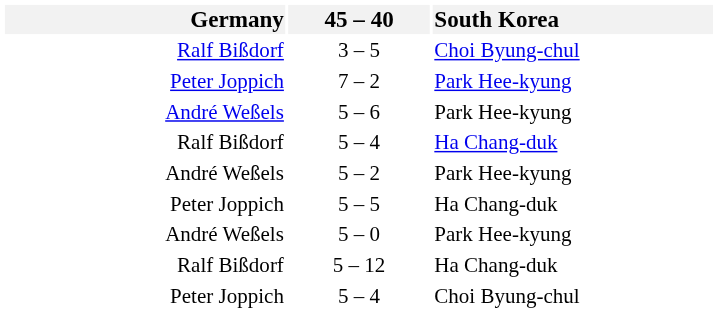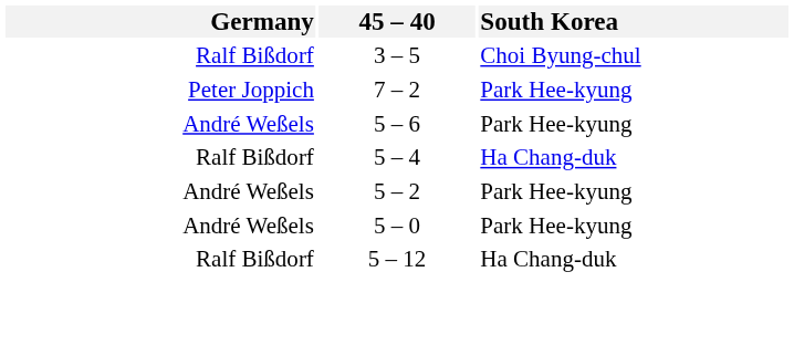- row: Peter Joppich | 5 – 5 | Ha Chang-duk
- row: Peter Joppich | 5 – 4 | Choi Byung-chul
